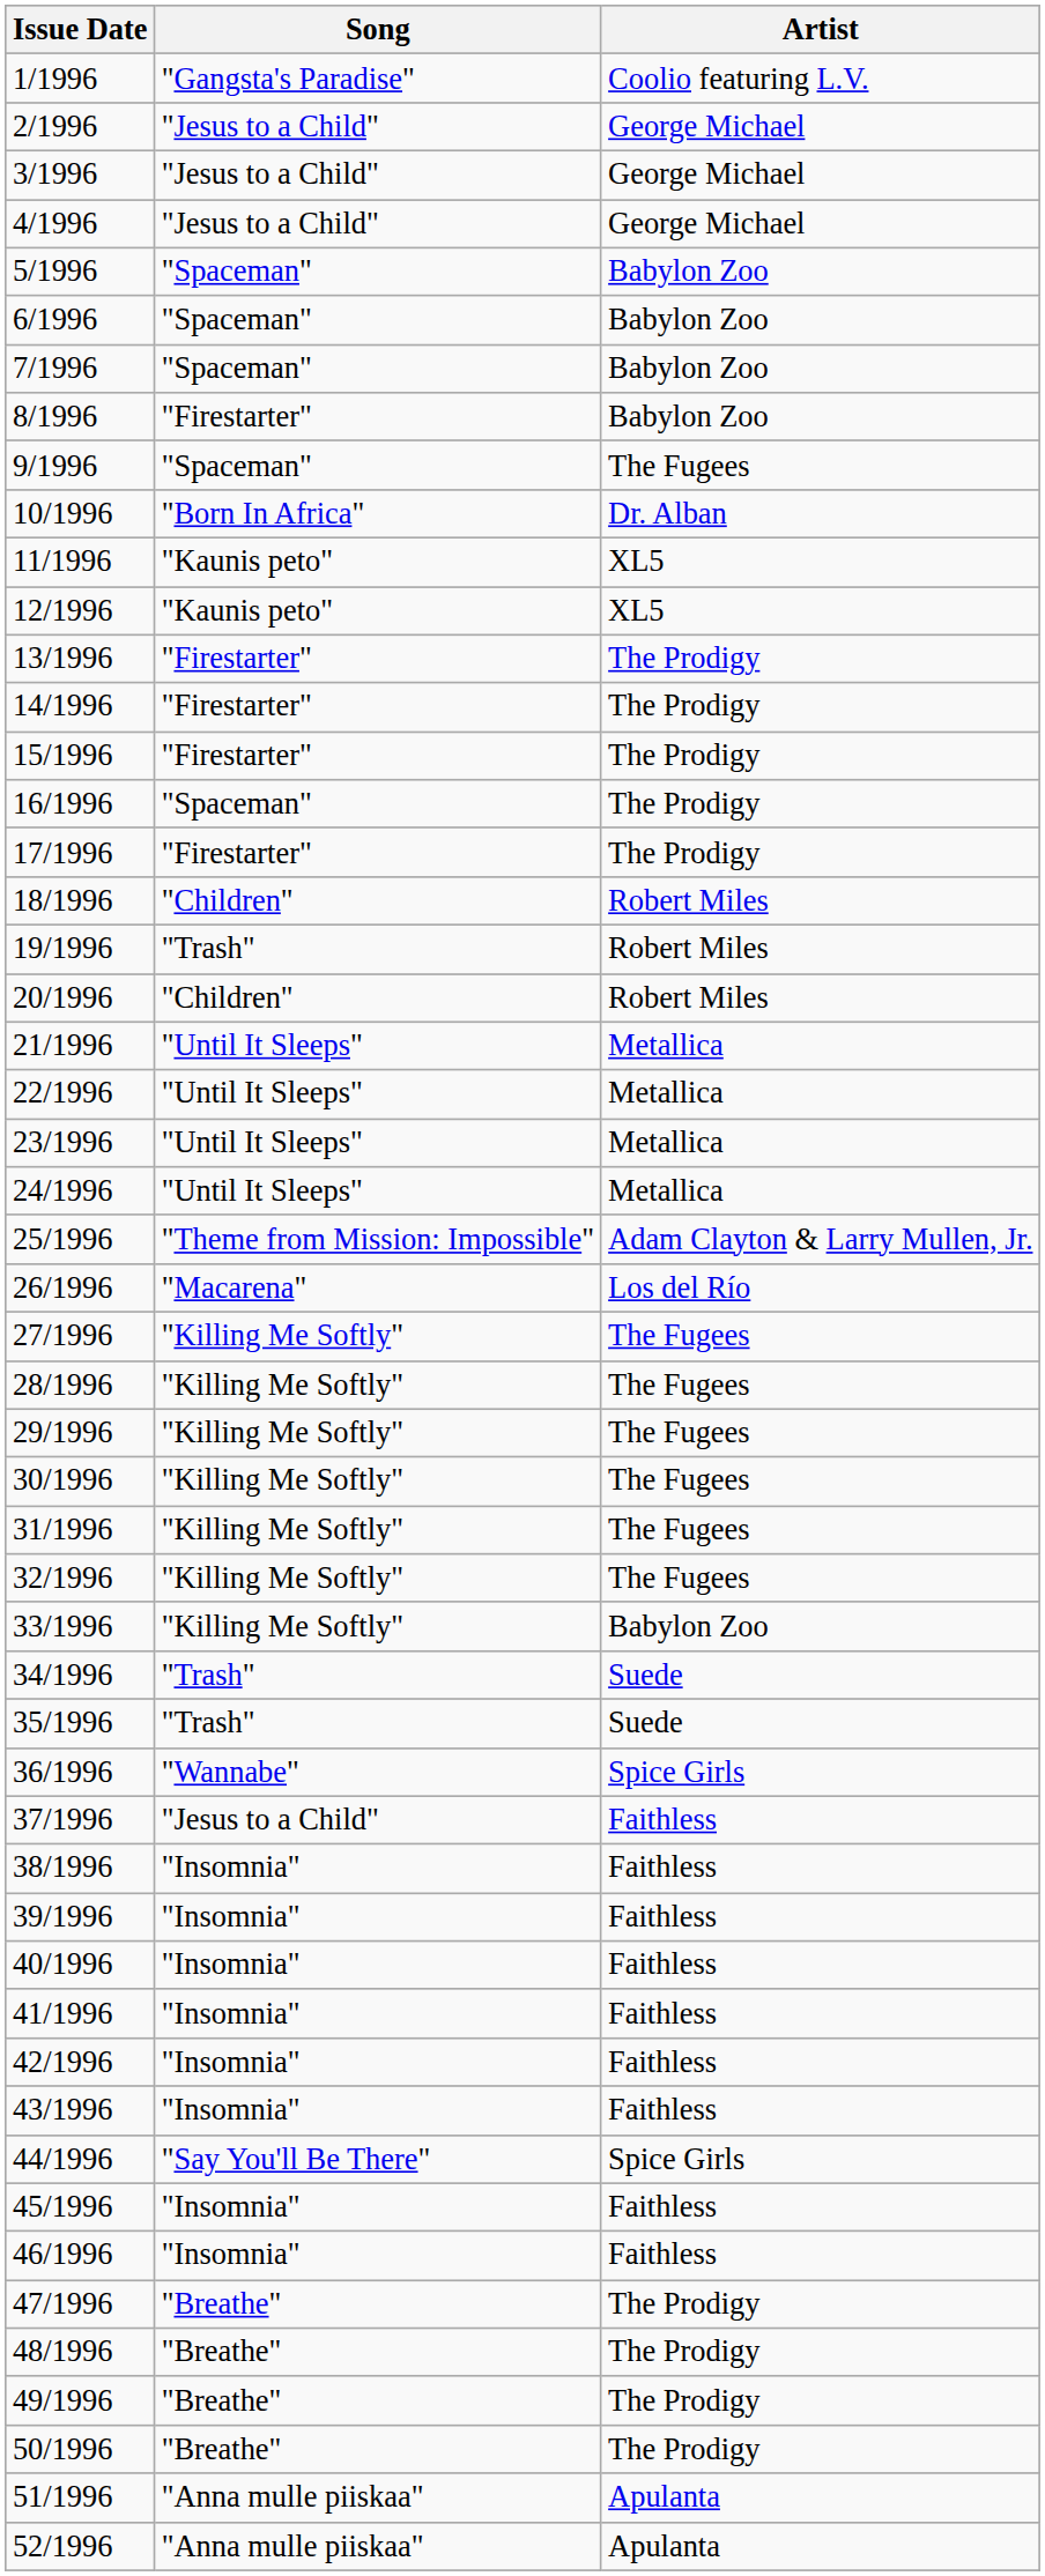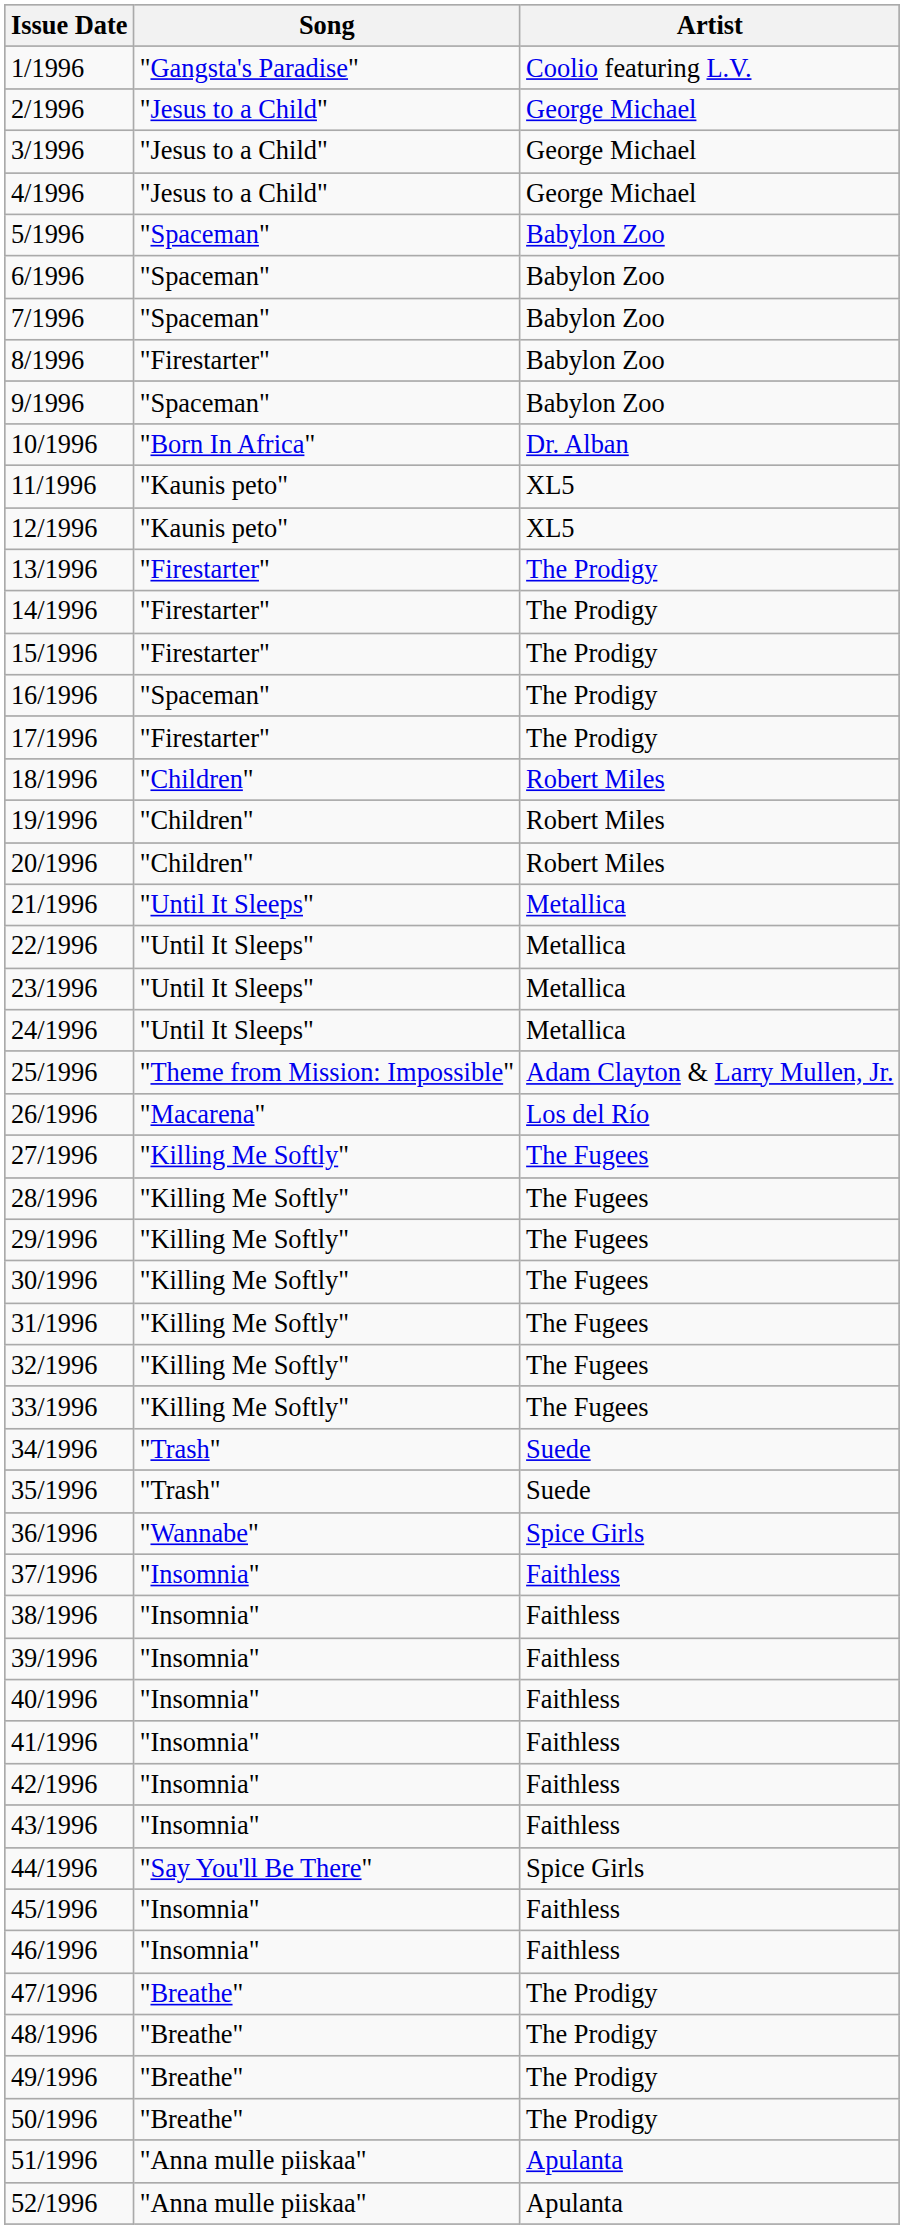9/1996 | Artist: The Fugees -> Babylon Zoo
19/1996 | Song: "Trash" -> "Children"
33/1996 | Artist: Babylon Zoo -> The Fugees
37/1996 | Song: "Jesus to a Child" -> "Insomnia"
